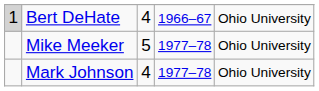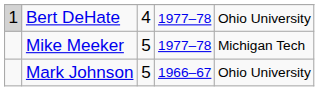Bert DeHate | column 4: 1966–67 -> 1977–78
Mike Meeker | column 5: Ohio University -> Michigan Tech
Mark Johnson | column 3: 4 -> 5
Mark Johnson | column 4: 1977–78 -> 1966–67
